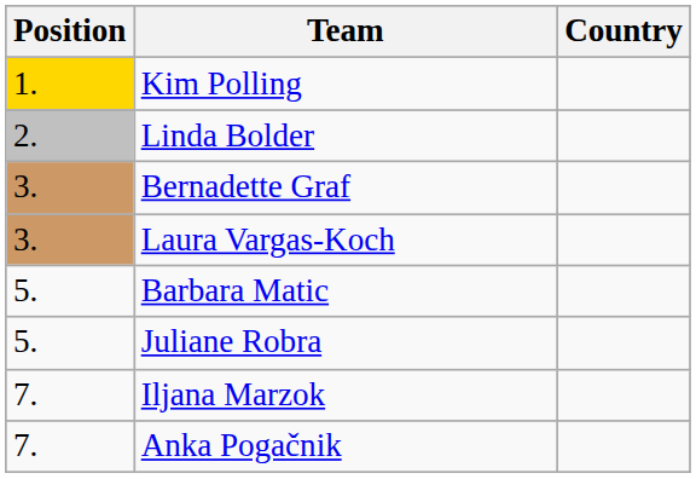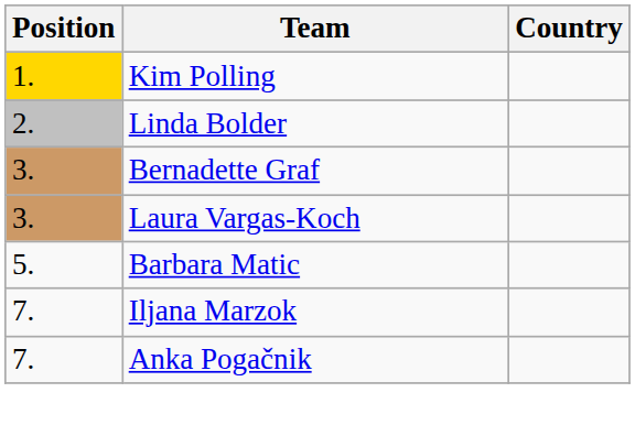- row: 5. | Juliane Robra
